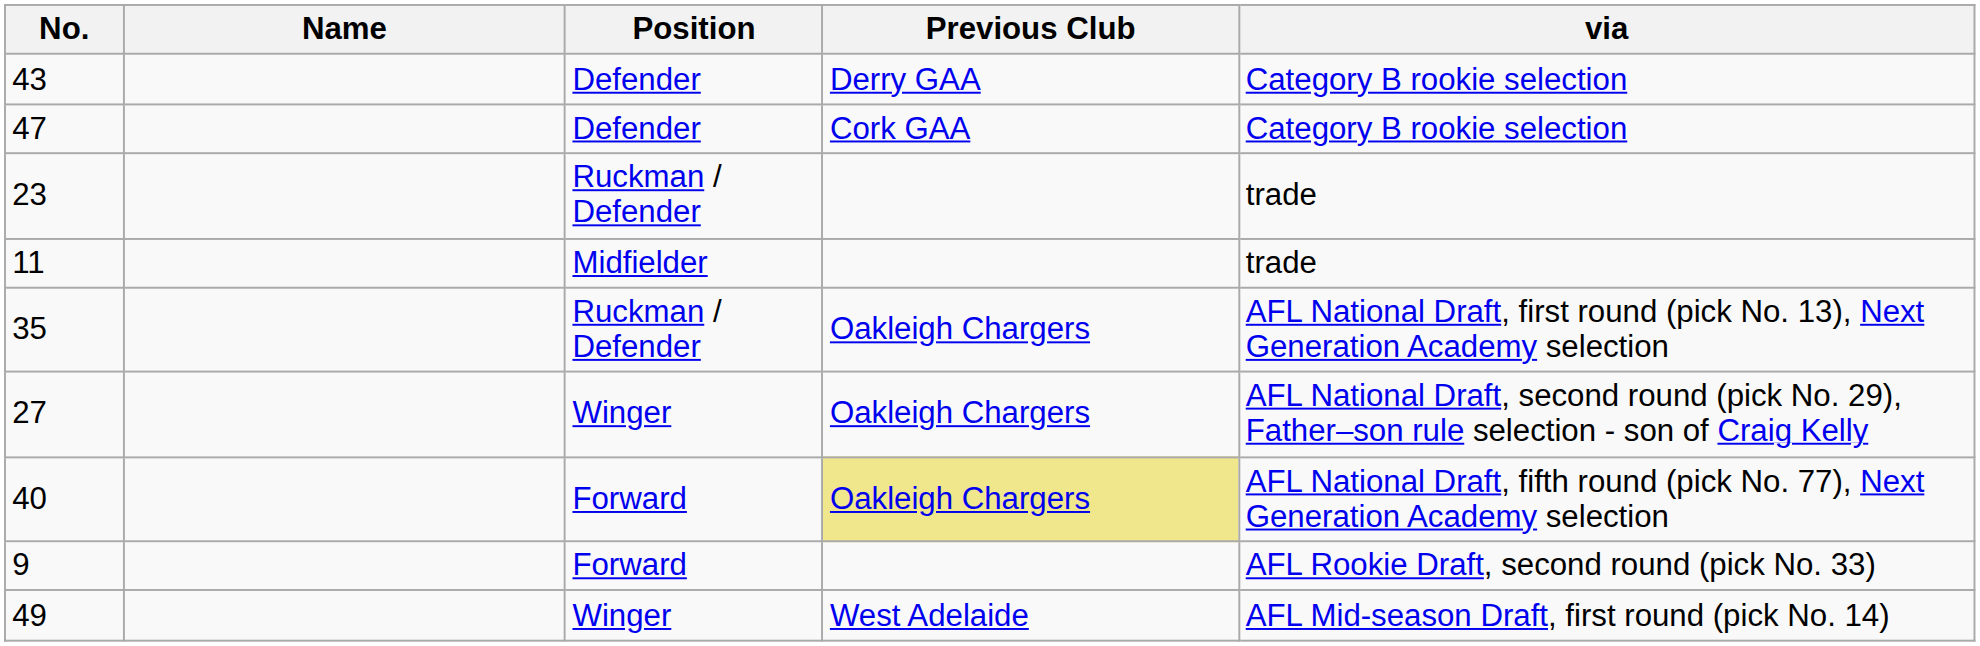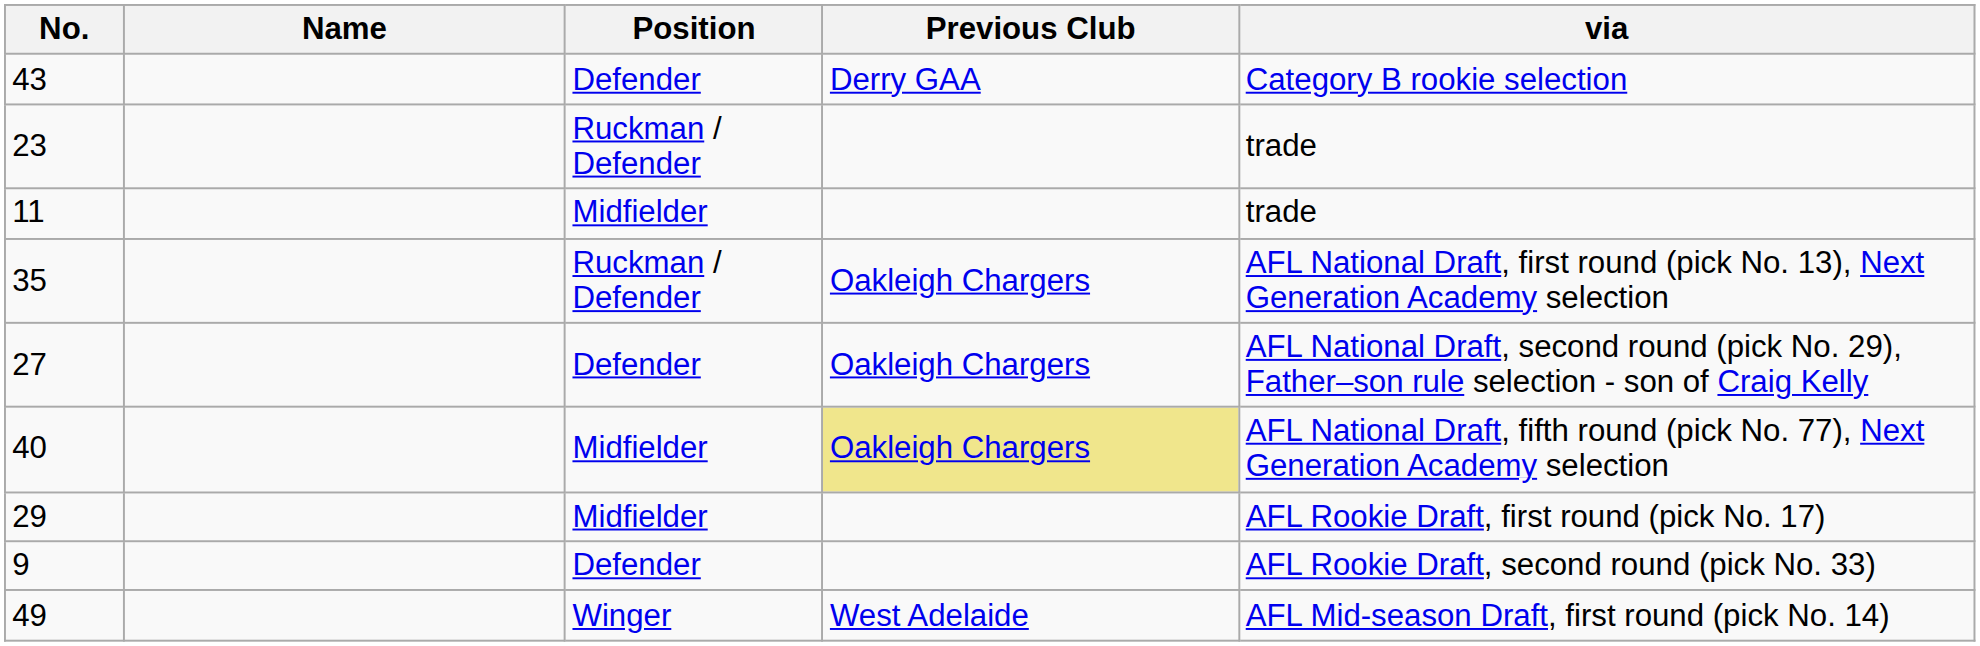- row: 47 | Defender | Cork GAA | Category B rookie selection
27 | Position: Winger -> Defender
40 | Position: Forward -> Midfielder
+ row: 29 | Midfielder | AFL Rookie Draft, first round (pick No. 17)
9 | Position: Forward -> Defender
